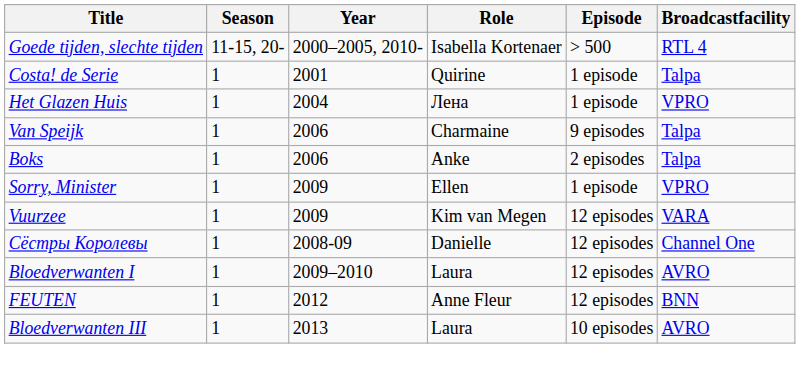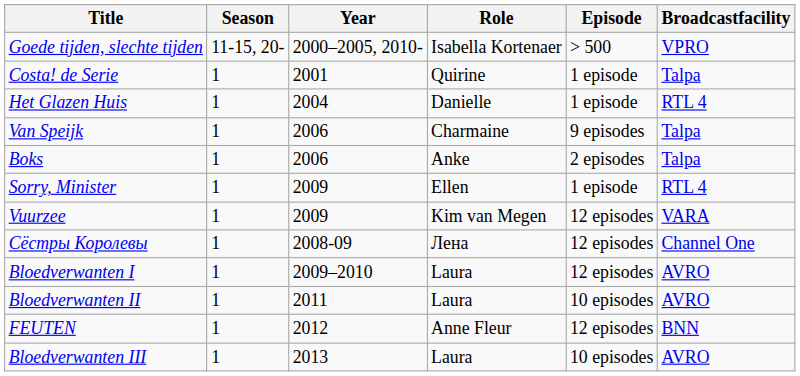Goede tijden, slechte tijden | Broadcastfacility: RTL 4 -> VPRO
Het Glazen Huis | Role: Лена -> Danielle
Het Glazen Huis | Broadcastfacility: VPRO -> RTL 4
Sorry, Minister | Broadcastfacility: VPRO -> RTL 4
Сёстры Королевы | Role: Danielle -> Лена
+ row: Bloedverwanten II | 1 | 2011 | Laura | 10 episodes | AVRO
